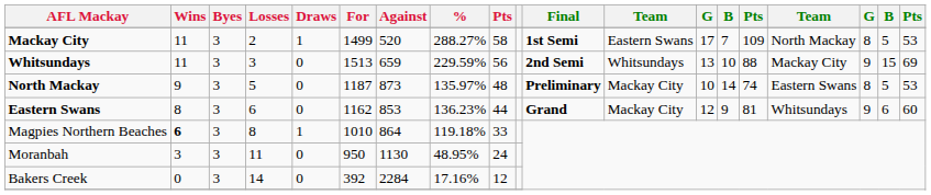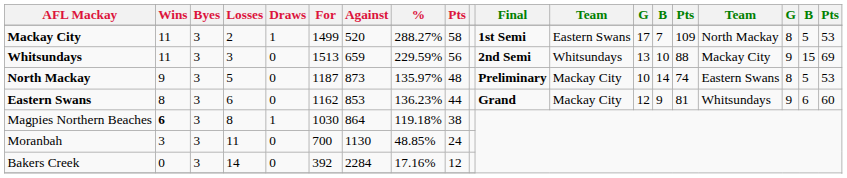Magpies Northern Beaches | For: 1010 -> 1030
Magpies Northern Beaches | column 9: 33 -> 38
Moranbah | For: 950 -> 700
Moranbah | %: 48.95% -> 48.85%
